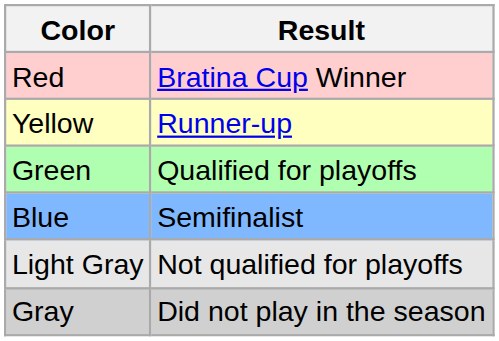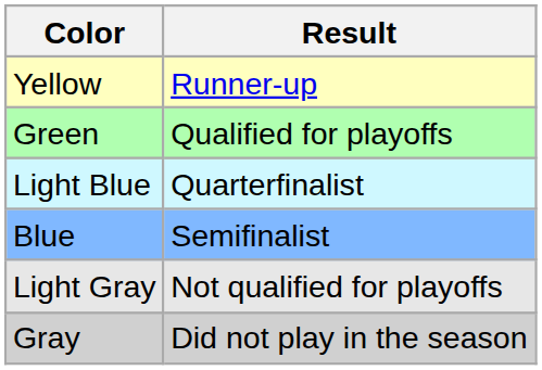- row: Red | Bratina Cup Winner
+ row: Light Blue | Quarterfinalist
